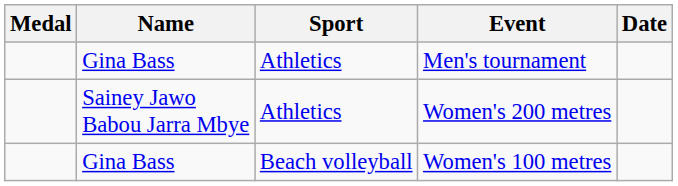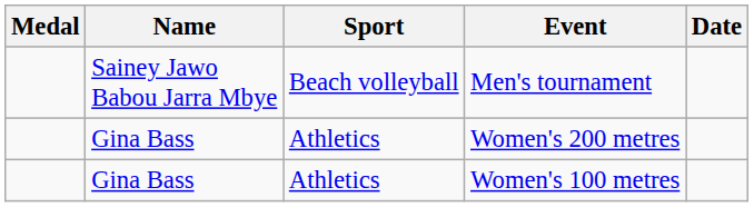Men's tournament | Name: Gina Bass -> Sainey Jawo Babou Jarra Mbye
Men's tournament | Sport: Athletics -> Beach volleyball
Women's 200 metres | Name: Sainey Jawo Babou Jarra Mbye -> Gina Bass
Women's 100 metres | Sport: Beach volleyball -> Athletics
